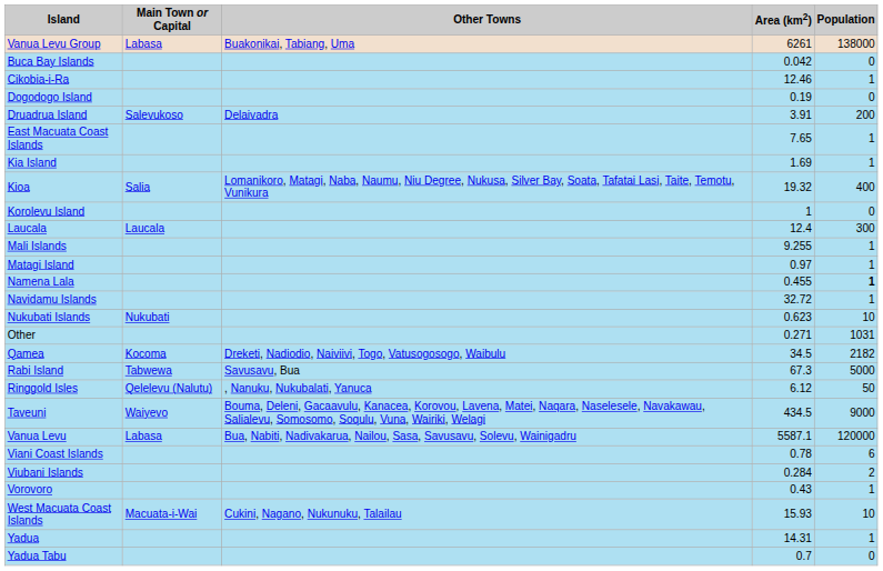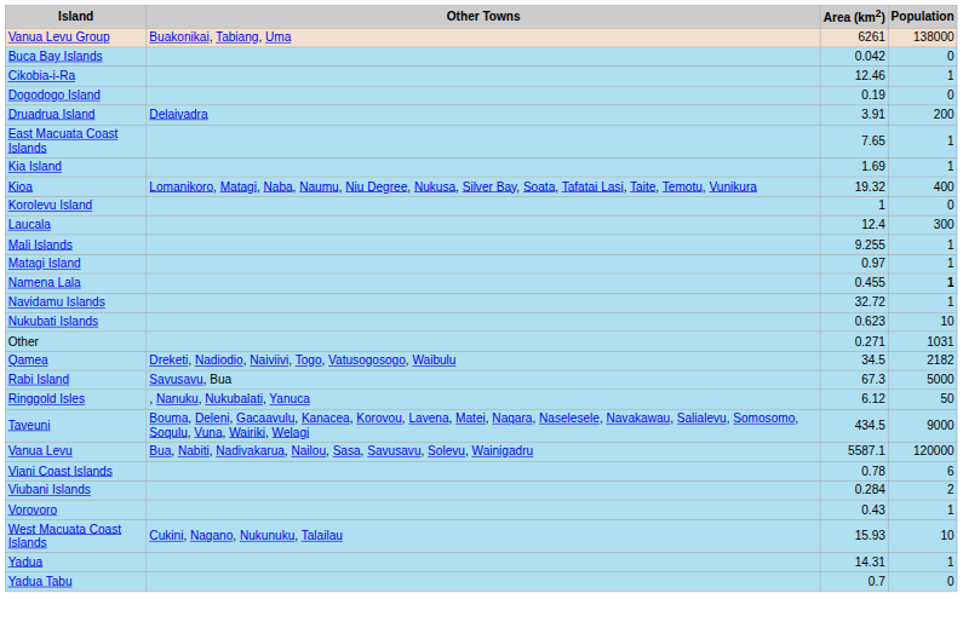- column: Main Town or Capital | Labasa | Salevukoso | Salia | Laucala | Nukubati | Kocoma | Tabwewa | Qelelevu (Nalutu) | Waiyevo | Labasa | Macuata-i-Wai
